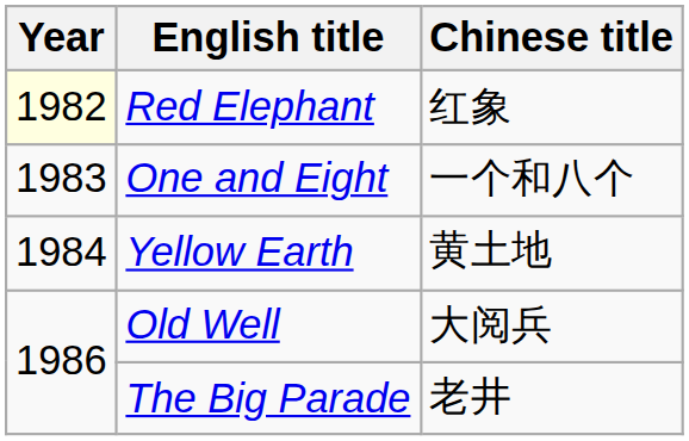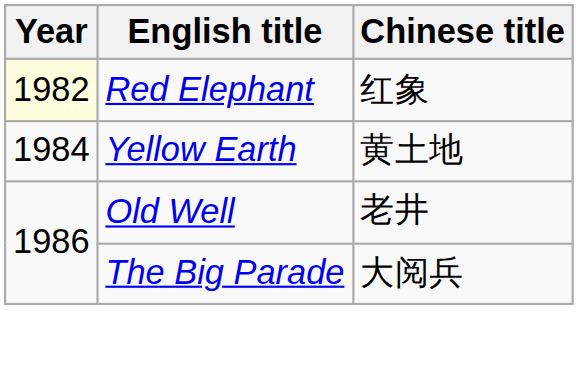- row: 1983 | One and Eight | 一个和八个
Old Well | Chinese title: 大阅兵 -> 老井
The Big Parade | Chinese title: 老井 -> 大阅兵
